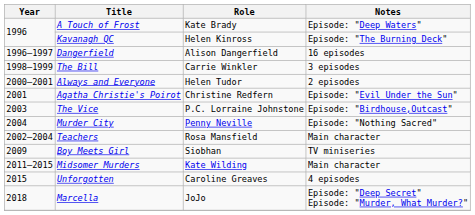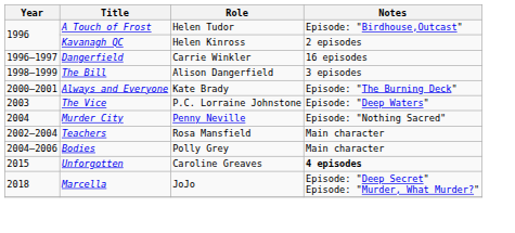A Touch of Frost | Role: Kate Brady -> Helen Tudor
A Touch of Frost | Notes: Episode: "Deep Waters" -> Episode: "Birdhouse,Outcast"
Kavanagh QC | Notes: Episode: "The Burning Deck" -> 2 episodes
Dangerfield | Role: Alison Dangerfield -> Carrie Winkler
The Bill | Role: Carrie Winkler -> Alison Dangerfield
Always and Everyone | Role: Helen Tudor -> Kate Brady
Always and Everyone | Notes: 2 episodes -> Episode: "The Burning Deck"
- row: 2001 | Agatha Christie's Poirot | Christine Redfern | Episode: "Evil Under the Sun"
The Vice | Notes: Episode: "Birdhouse,Outcast" -> Episode: "Deep Waters"
+ row: 2004–2006 | Bodies | Polly Grey | Main character
- row: 2009 | Boy Meets Girl | Siobhan | TV miniseries
- row: 2011–2015 | Midsomer Murders | Kate Wilding | Main character
Unforgotten | Notes: normal -> bold
